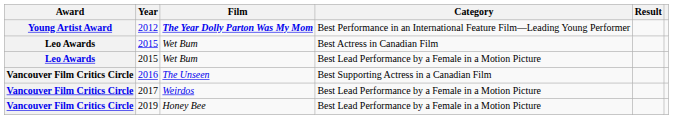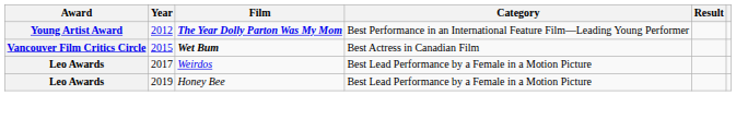2015 / Best Actress in Canadian Film | Award: Leo Awards -> Vancouver Film Critics Circle
2015 / Best Actress in Canadian Film | Film: normal -> bold
- row: Leo Awards | 2015 | Wet Bum | Best Lead Performance by a Female in a Motion Picture
- row: Vancouver Film Critics Circle | 2016 | The Unseen | Best Supporting Actress in a Canadian Film
2017 | Award: Vancouver Film Critics Circle -> Leo Awards
2019 | Award: Vancouver Film Critics Circle -> Leo Awards
